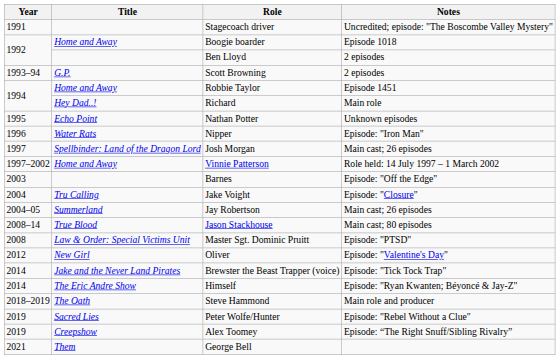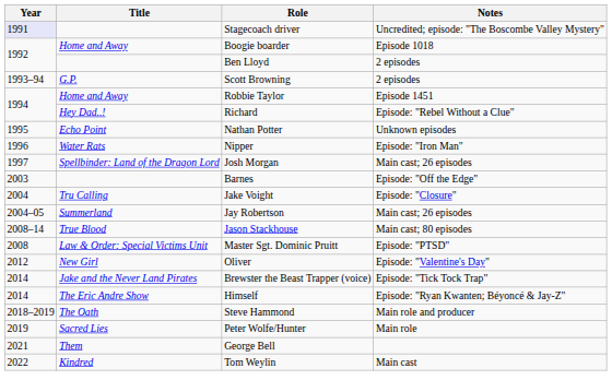Stagecoach driver | Year: no background -> lavender background
Richard | Notes: Main role -> Episode: "Rebel Without a Clue"
- row: 1997–2002 | Home and Away | Vinnie Patterson | Role held: 14 July 1997 – 1 March 2002
Peter Wolfe/Hunter | Notes: Episode: "Rebel Without a Clue" -> Main role
- row: 2019 | Creepshow | Alex Toomey | Episode: “The Right Snuff/Sibling Rivalry”
+ row: 2022 | Kindred | Tom Weylin | Main cast
